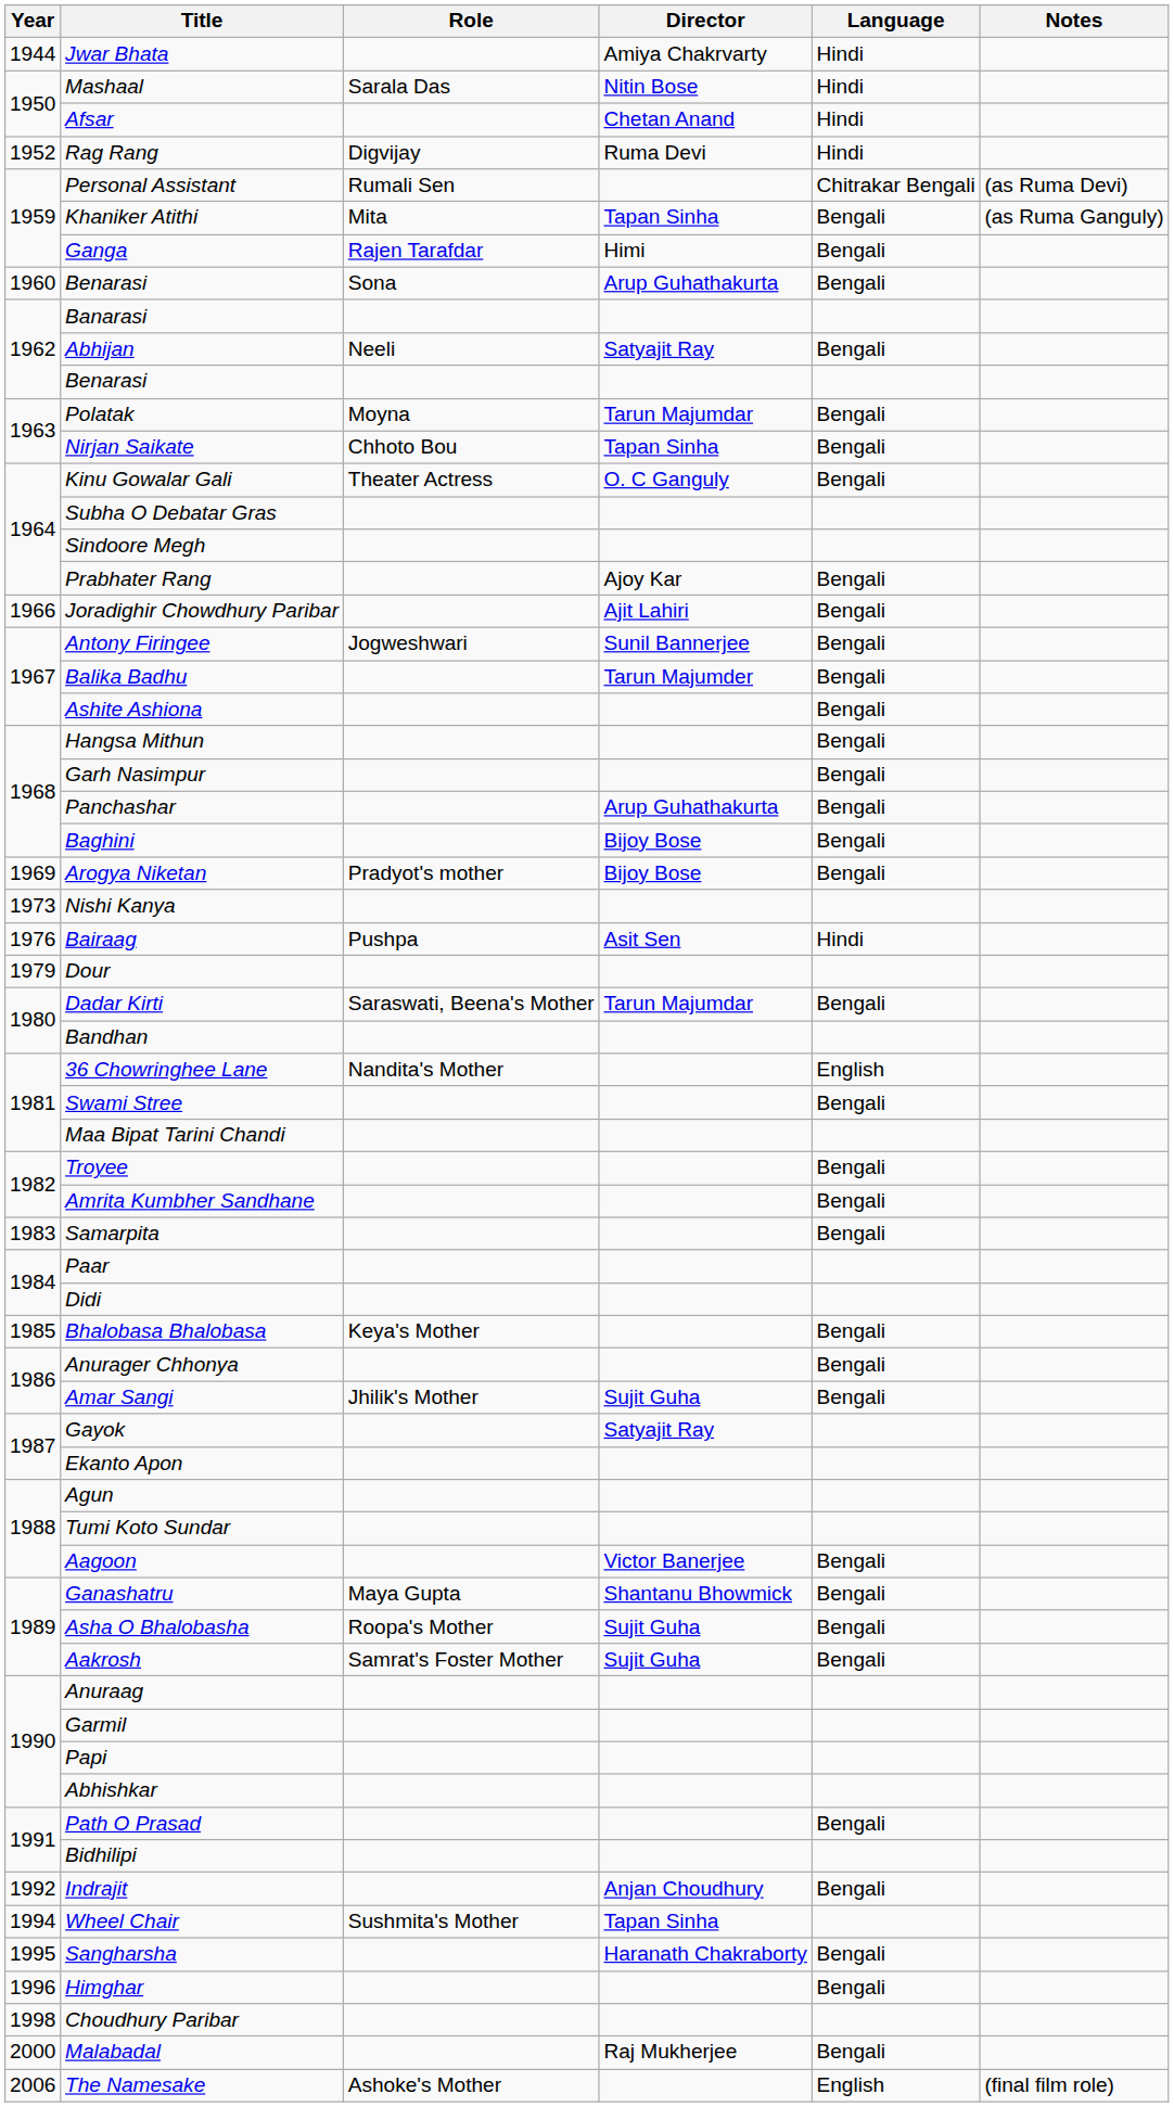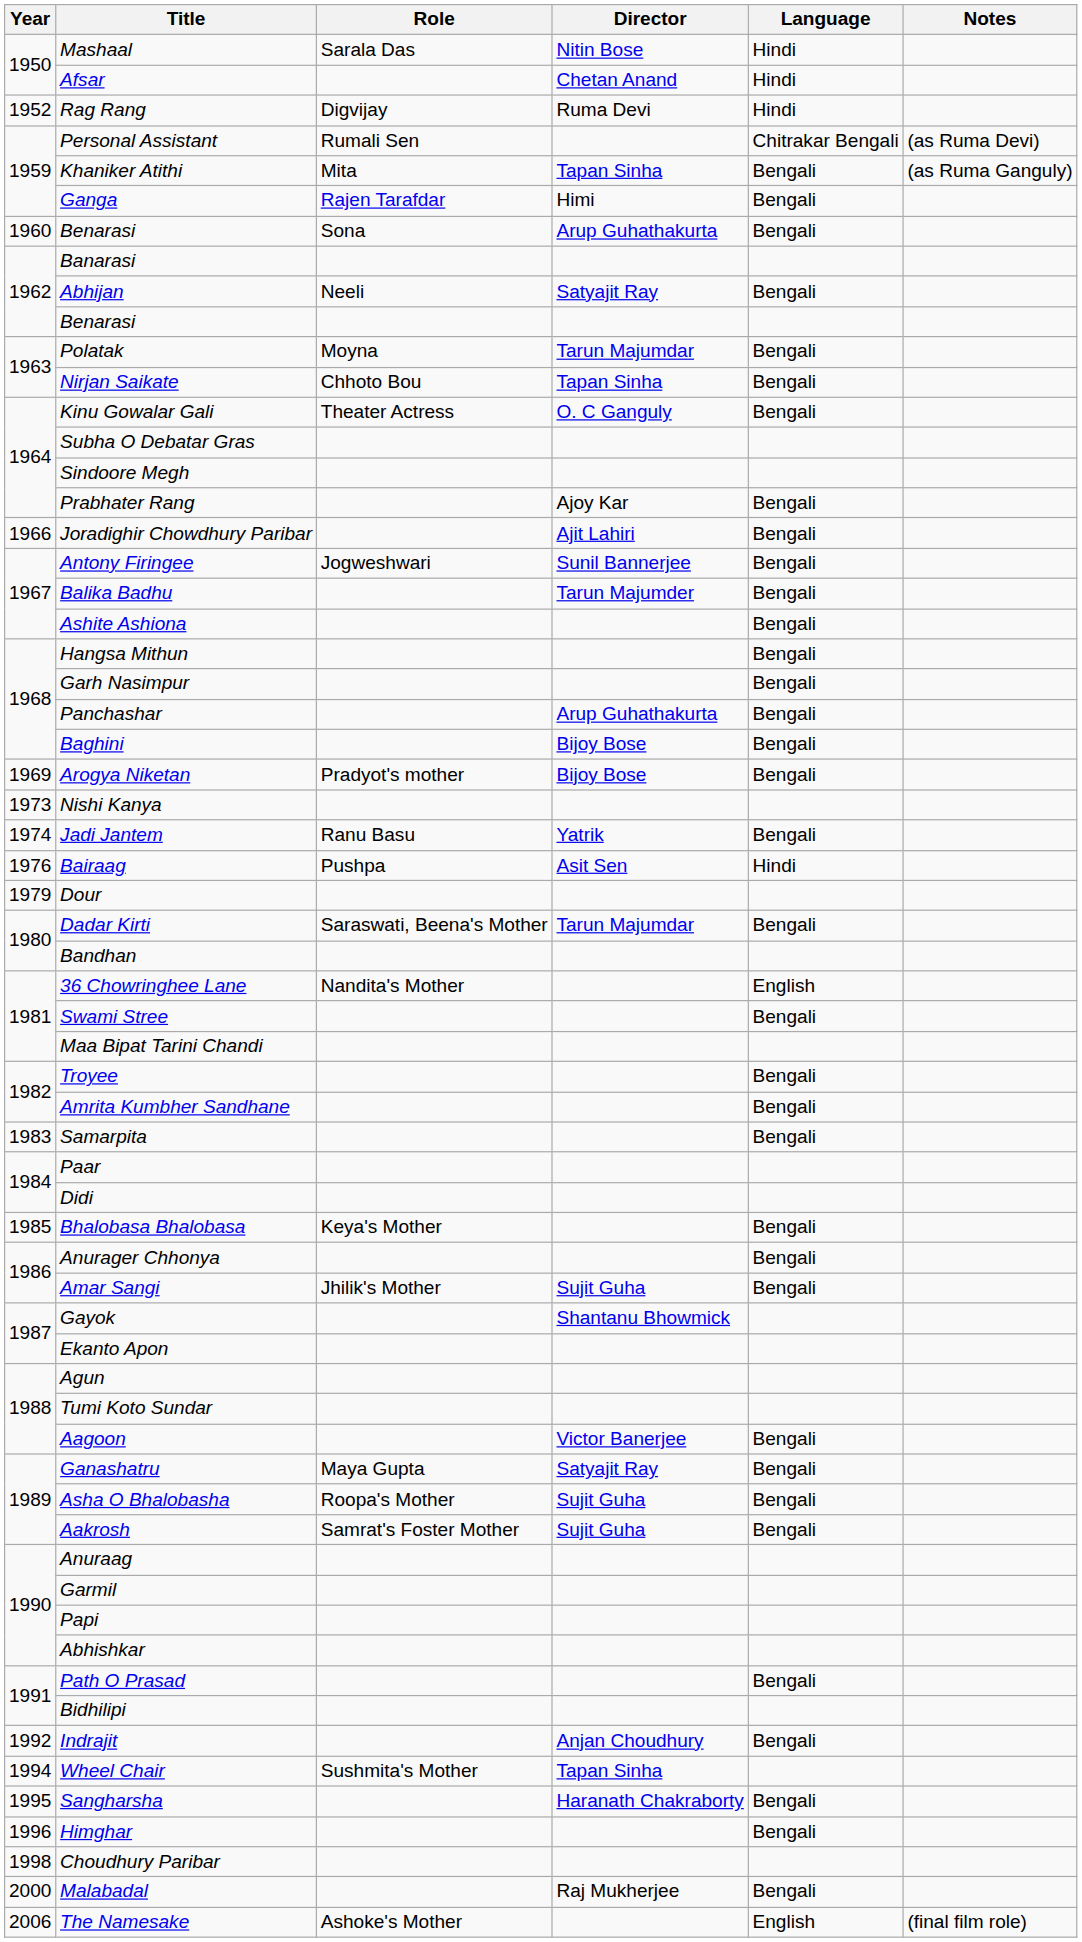- row: 1944 | Jwar Bhata | Amiya Chakrvarty | Hindi
+ row: 1974 | Jadi Jantem | Ranu Basu | Yatrik | Bengali
Gayok | Director: Satyajit Ray -> Shantanu Bhowmick
Ganashatru | Director: Shantanu Bhowmick -> Satyajit Ray
